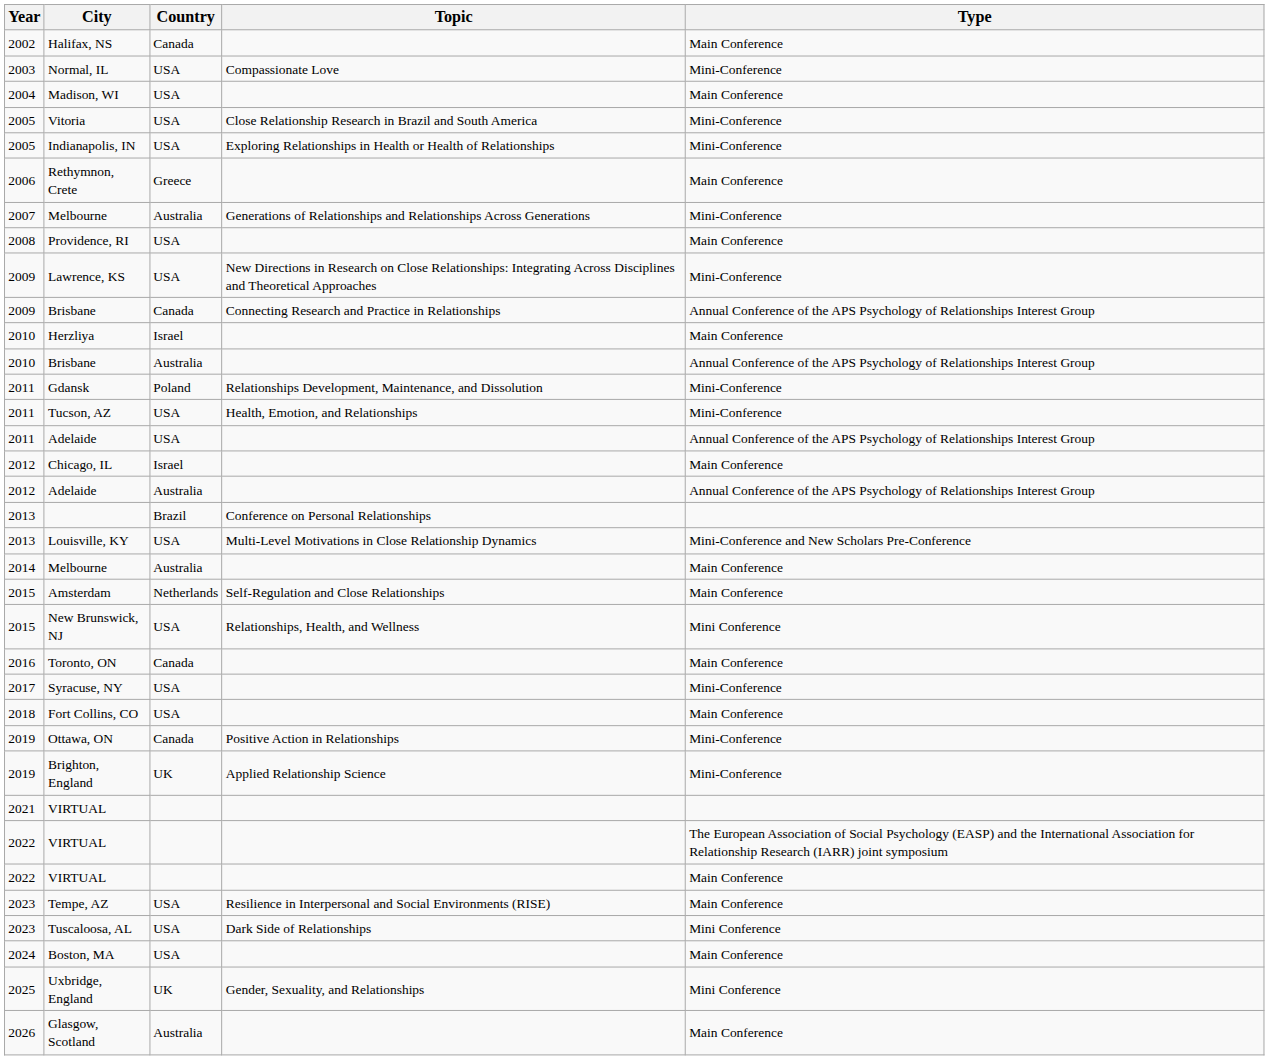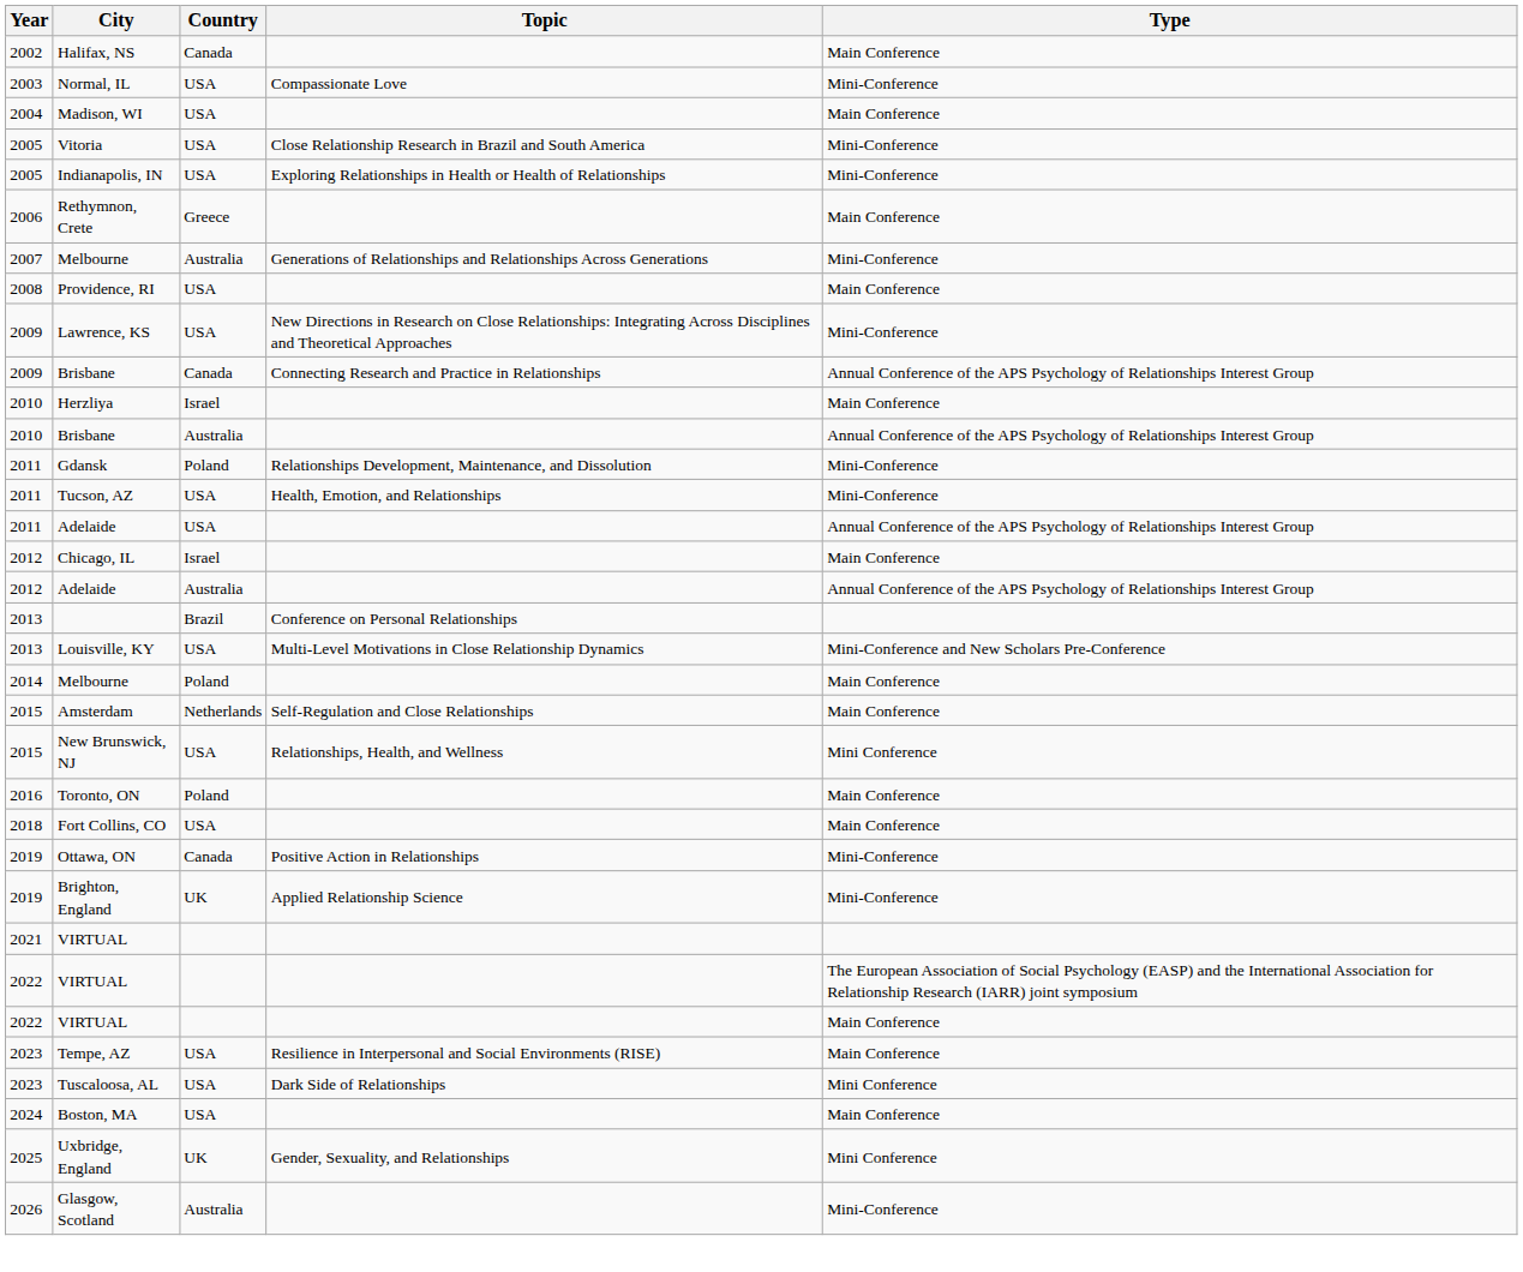2014 / Melbourne | Country: Australia -> Poland
Toronto, ON | Country: Canada -> Poland
- row: 2017 | Syracuse, NY | USA | Mini-Conference
Glasgow, Scotland | Type: Main Conference -> Mini-Conference
